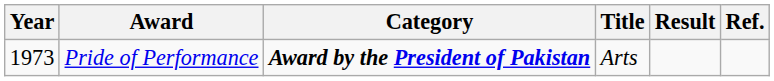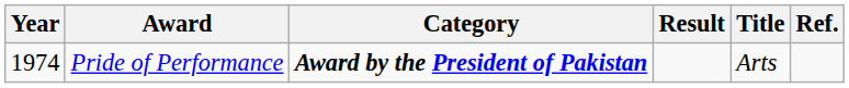columns swapped: Result <-> Title
Pride of Performance | Year: 1973 -> 1974
